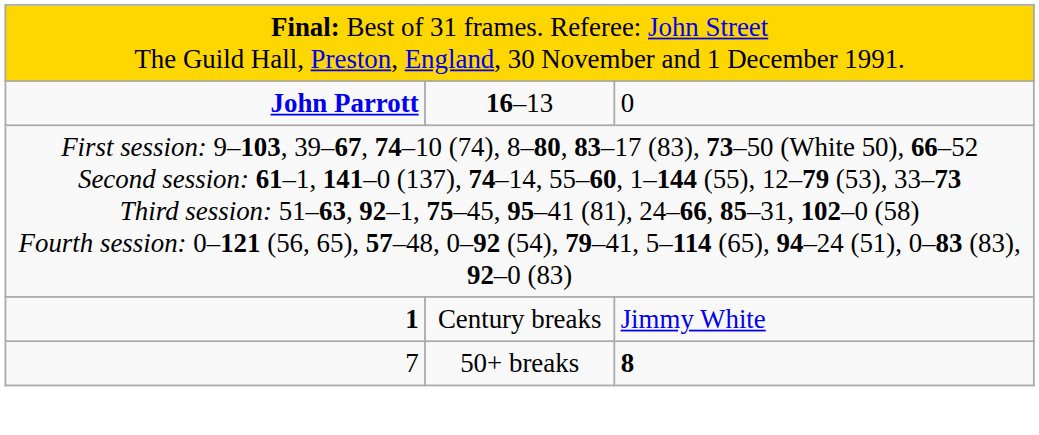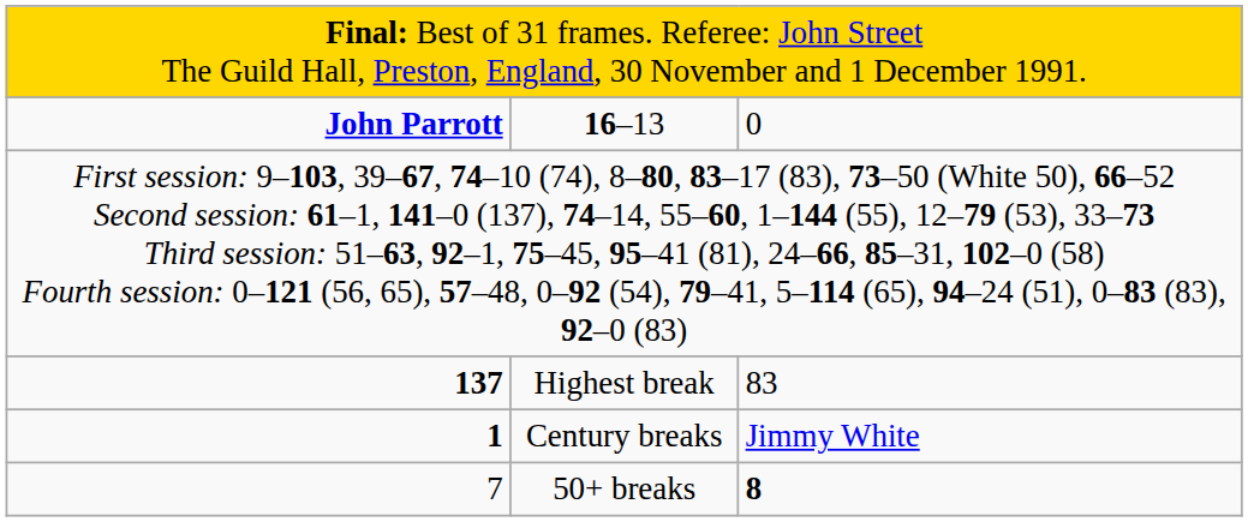+ row: 137 | Highest break | 83
